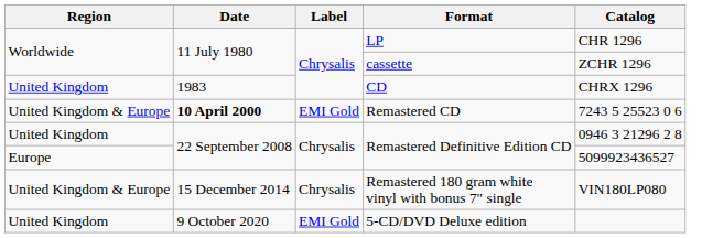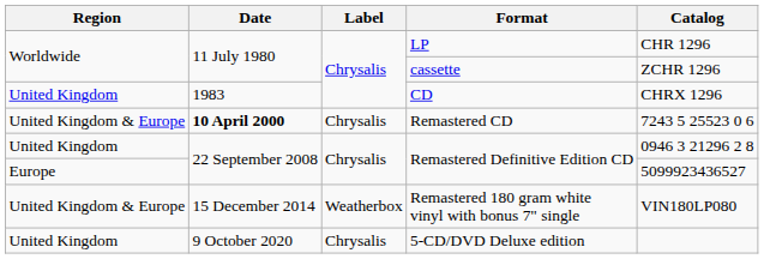Remastered CD | Label: EMI Gold -> Chrysalis
Remastered 180 gram white vinyl with bonus 7" single | Label: Chrysalis -> Weatherbox
5-CD/DVD Deluxe edition | Label: EMI Gold -> Chrysalis
